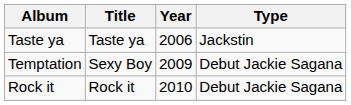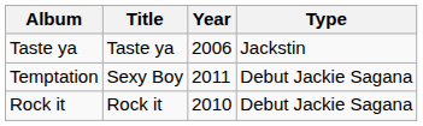Temptation | Year: 2009 -> 2011
